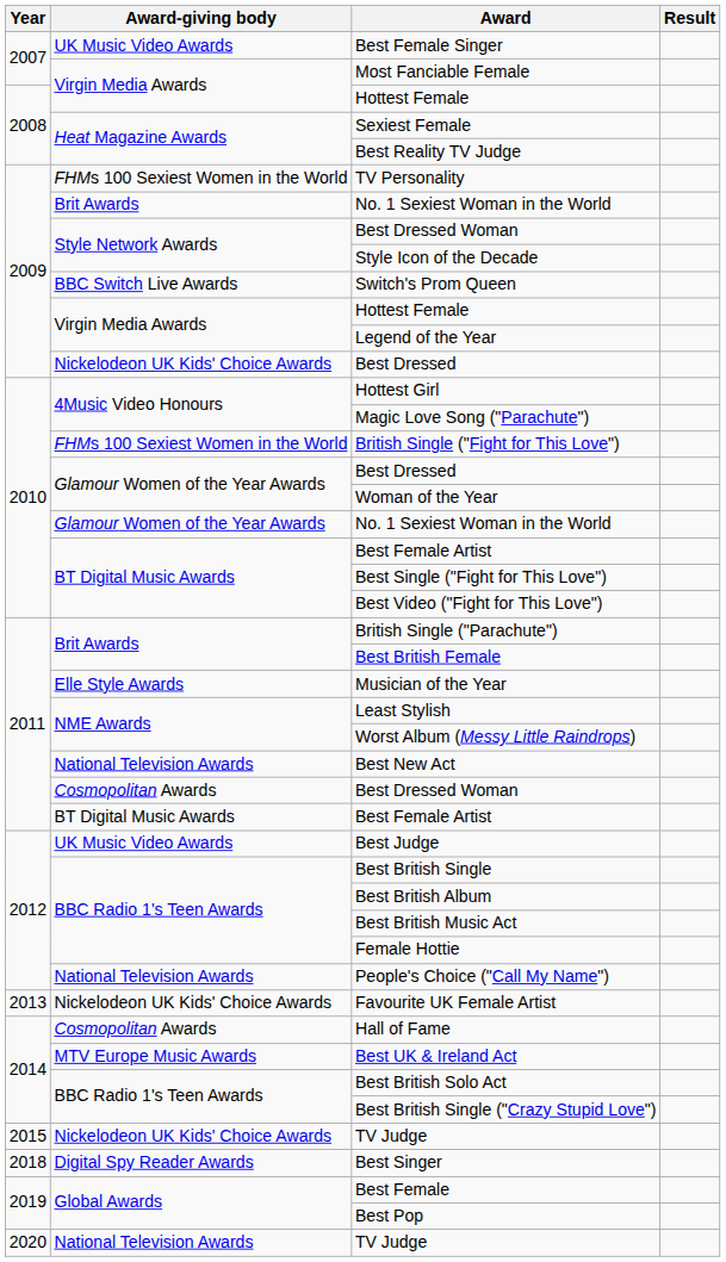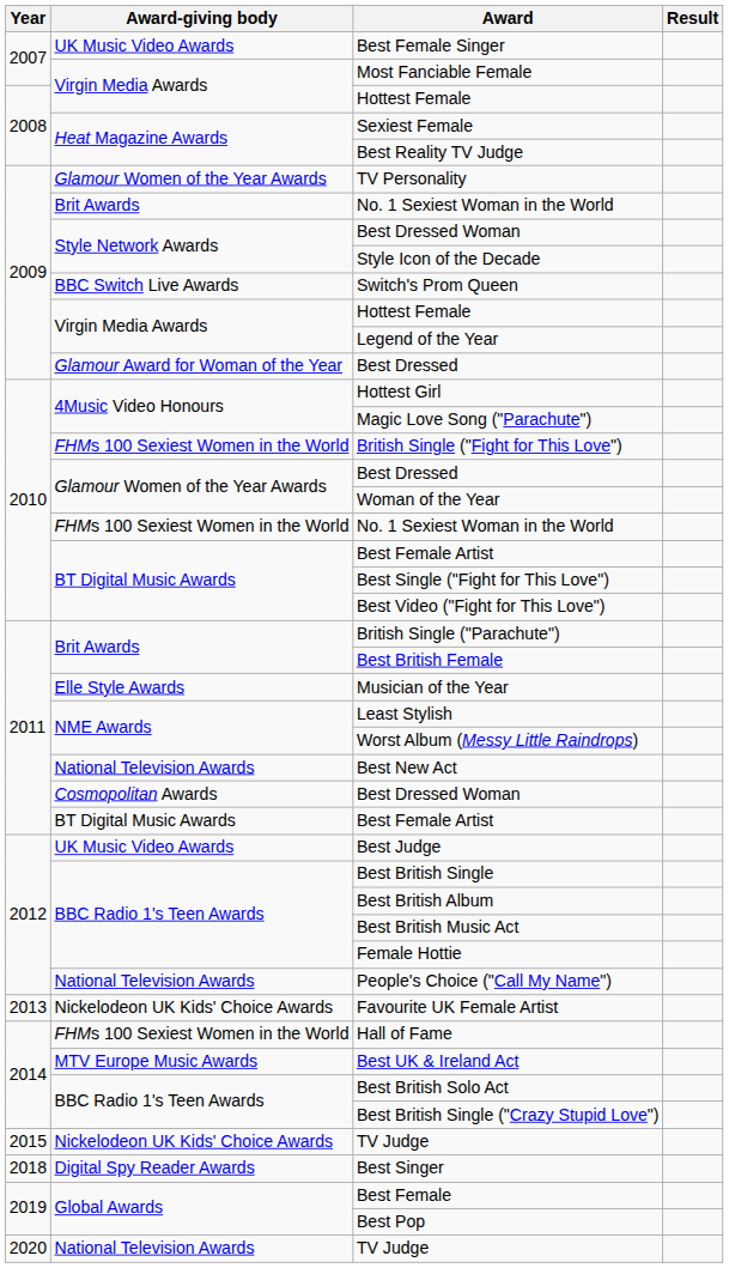TV Personality | Award-giving body: FHMs 100 Sexiest Women in the World -> Glamour Women of the Year Awards
2009 / Best Dressed | Award-giving body: Nickelodeon UK Kids' Choice Awards -> Glamour Award for Woman of the Year
2010 / No. 1 Sexiest Woman in the World | Award-giving body: Glamour Women of the Year Awards -> FHMs 100 Sexiest Women in the World
Hall of Fame | Award-giving body: Cosmopolitan Awards -> FHMs 100 Sexiest Women in the World
